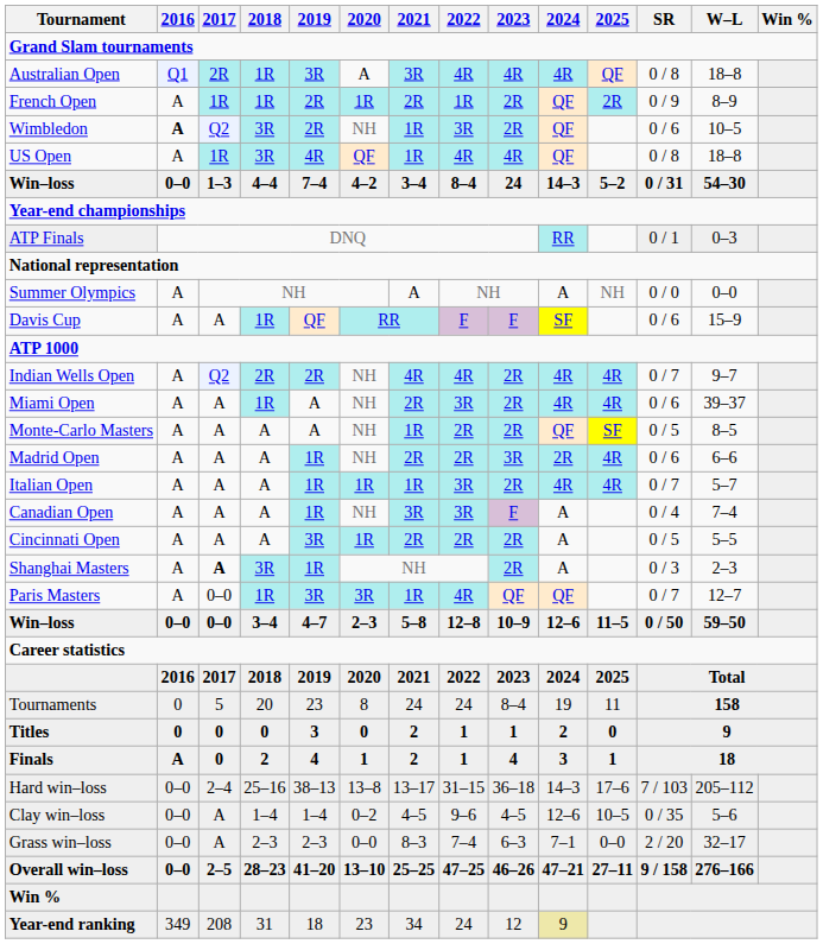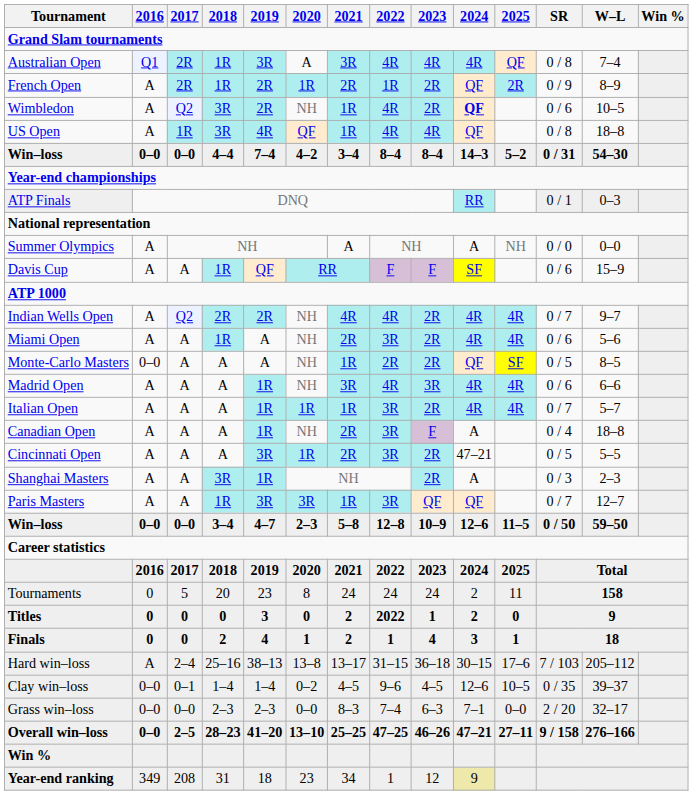Australian Open | W–L: 18–8 -> 7–4
French Open | 2017: 1R -> 2R
Wimbledon | 2016: bold -> normal
Wimbledon | 2022: 3R -> 4R
Wimbledon | 2024: normal -> bold
Win–loss / 4–4 | 2017: 1–3 -> 0–0
Win–loss / 4–4 | 2023: 24 -> 8–4
Miami Open | W–L: 39–37 -> 5–6
Monte-Carlo Masters | 2016: A -> 0–0
Madrid Open | 2021: 2R -> 3R
Madrid Open | 2022: 2R -> 4R
Madrid Open | 2024: 2R -> 4R
Canadian Open | 2021: 3R -> 2R
Canadian Open | W–L: 7–4 -> 18–8
Cincinnati Open | 2022: 2R -> 3R
Cincinnati Open | 2024: A -> 47–21
Shanghai Masters | 2017: bold -> normal
Paris Masters | 2017: 0–0 -> A
Paris Masters | 2022: 4R -> 3R
Tournaments | 2023: 8–4 -> 24
Tournaments | 2024: 19 -> 2
Titles | 2022: 1 -> 2022
Finals | 2016: A -> 0
Hard win–loss | 2016: 0–0 -> A
Hard win–loss | 2024: 14–3 -> 30–15
Clay win–loss | 2017: A -> 0–1
Clay win–loss | W–L: 5–6 -> 39–37
Grass win–loss | 2017: A -> 0–0
Year-end ranking | 2022: 24 -> 1
